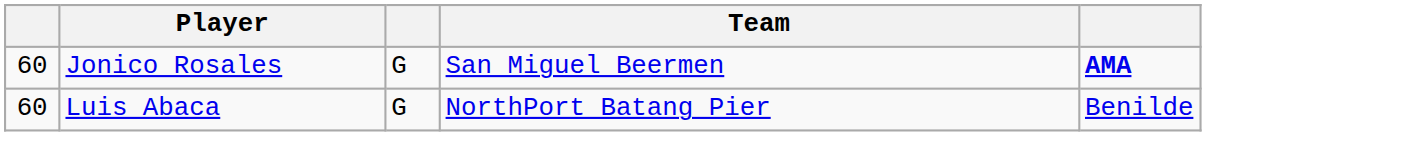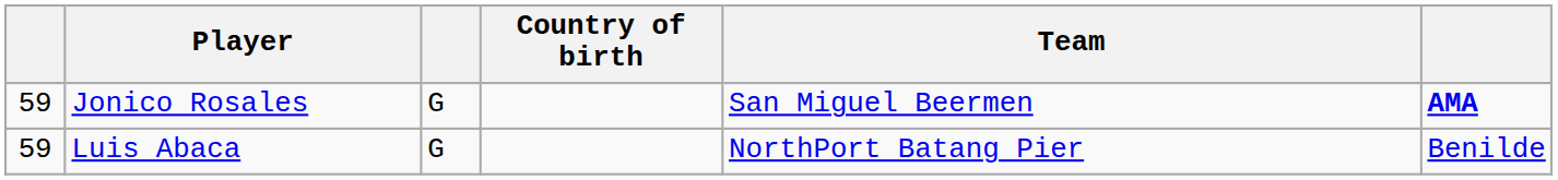+ column: Country of birth
Jonico Rosales | column 1: 60 -> 59
Luis Abaca | column 1: 60 -> 59
